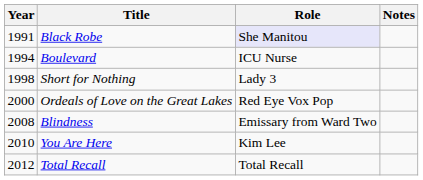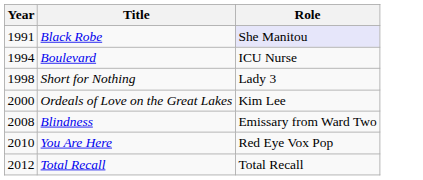- column: Notes
Ordeals of Love on the Great Lakes | Role: Red Eye Vox Pop -> Kim Lee
You Are Here | Role: Kim Lee -> Red Eye Vox Pop
